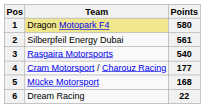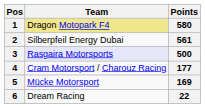3 | Team: no background -> lavender background
3 | Points: 540 -> 500
5 | Points: 168 -> 169
